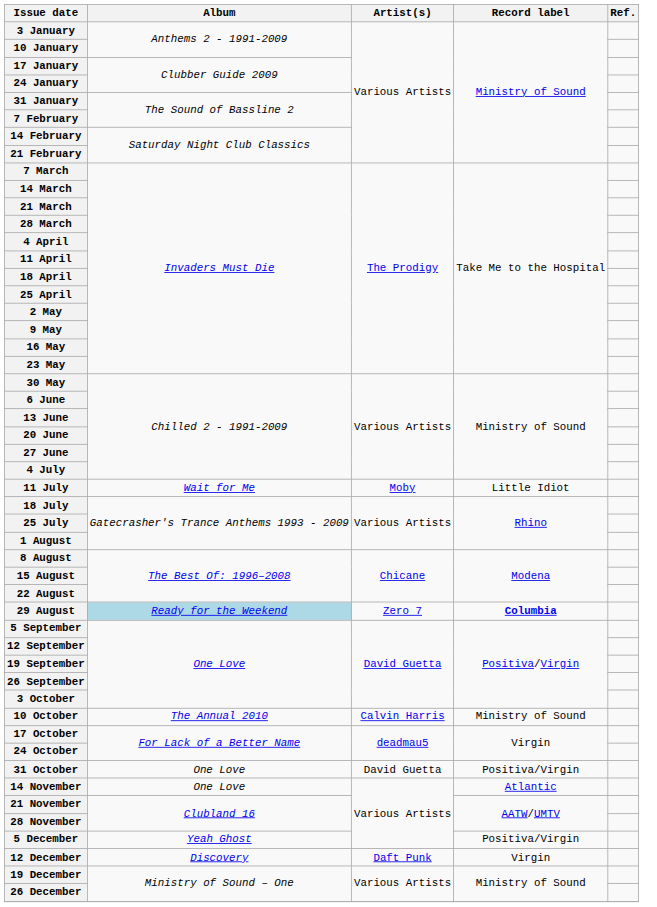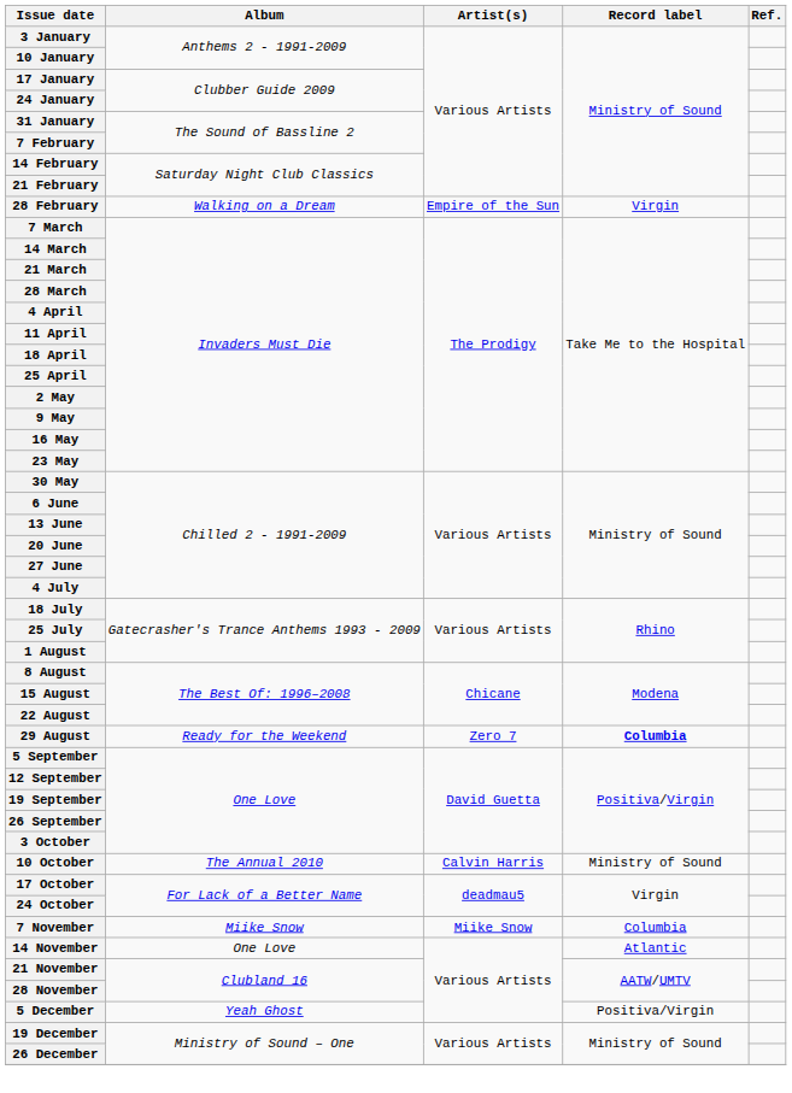+ row: 28 February | Walking on a Dream | Empire of the Sun | Virgin
- row: 11 July | Wait for Me | Moby | Little Idiot
29 August | Album: lightblue background -> no background
- row: 31 October | One Love | David Guetta | Positiva/Virgin
+ row: 7 November | Miike Snow | Miike Snow | Columbia
- row: 12 December | Discovery | Daft Punk | Virgin
